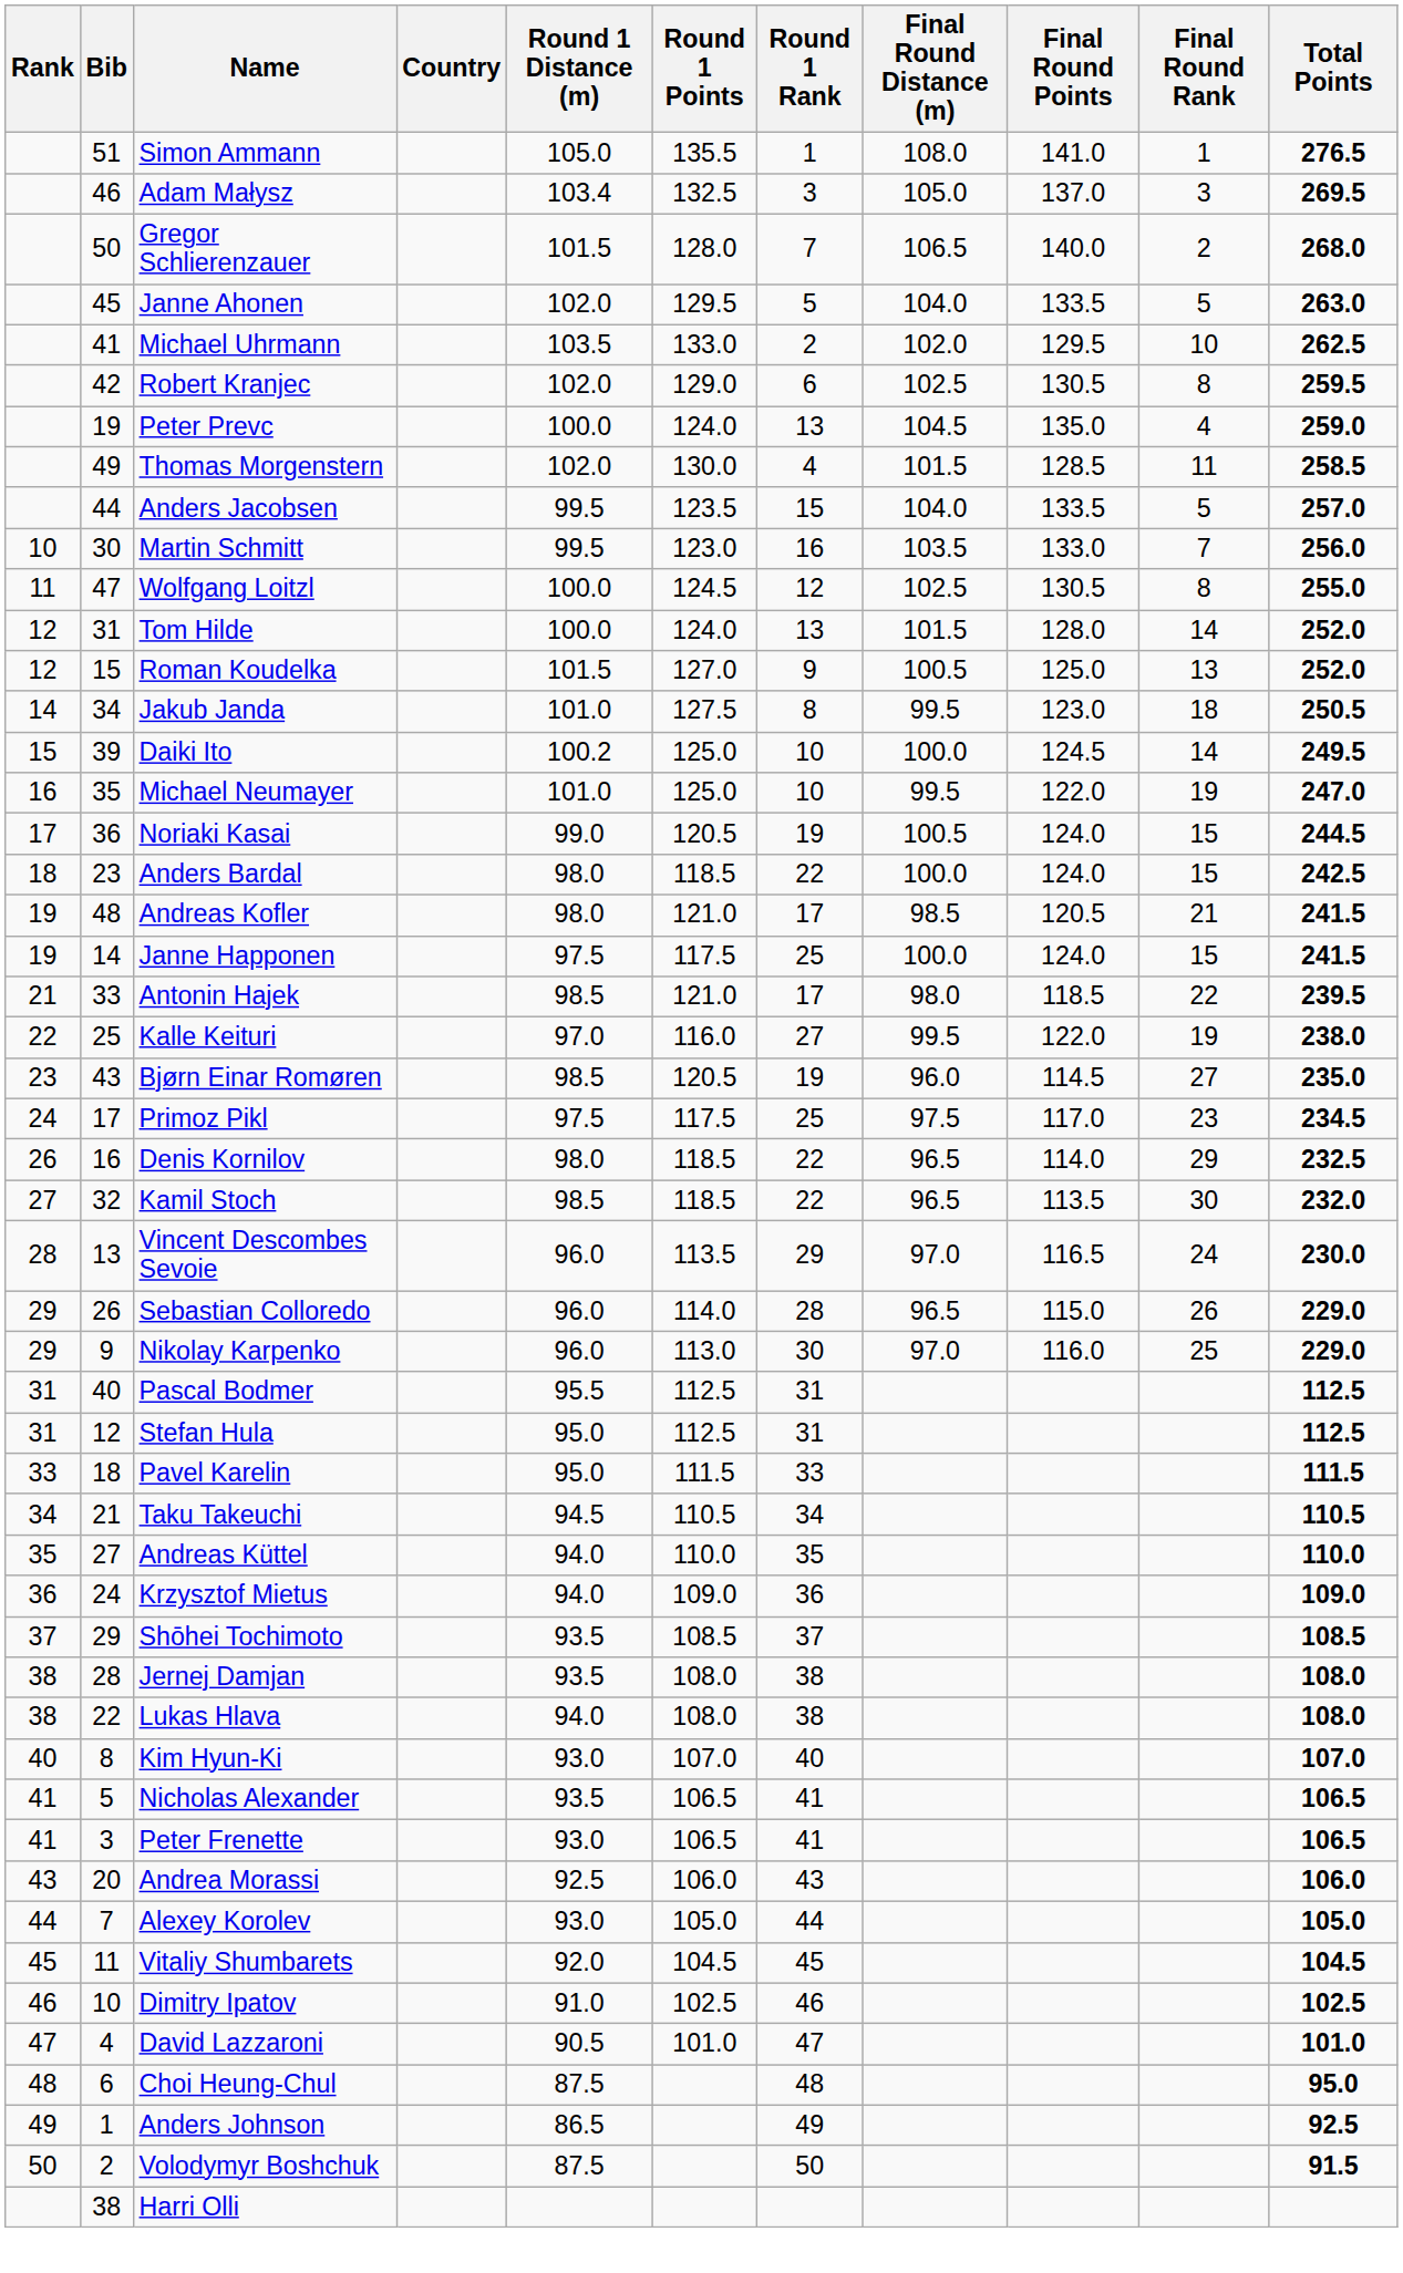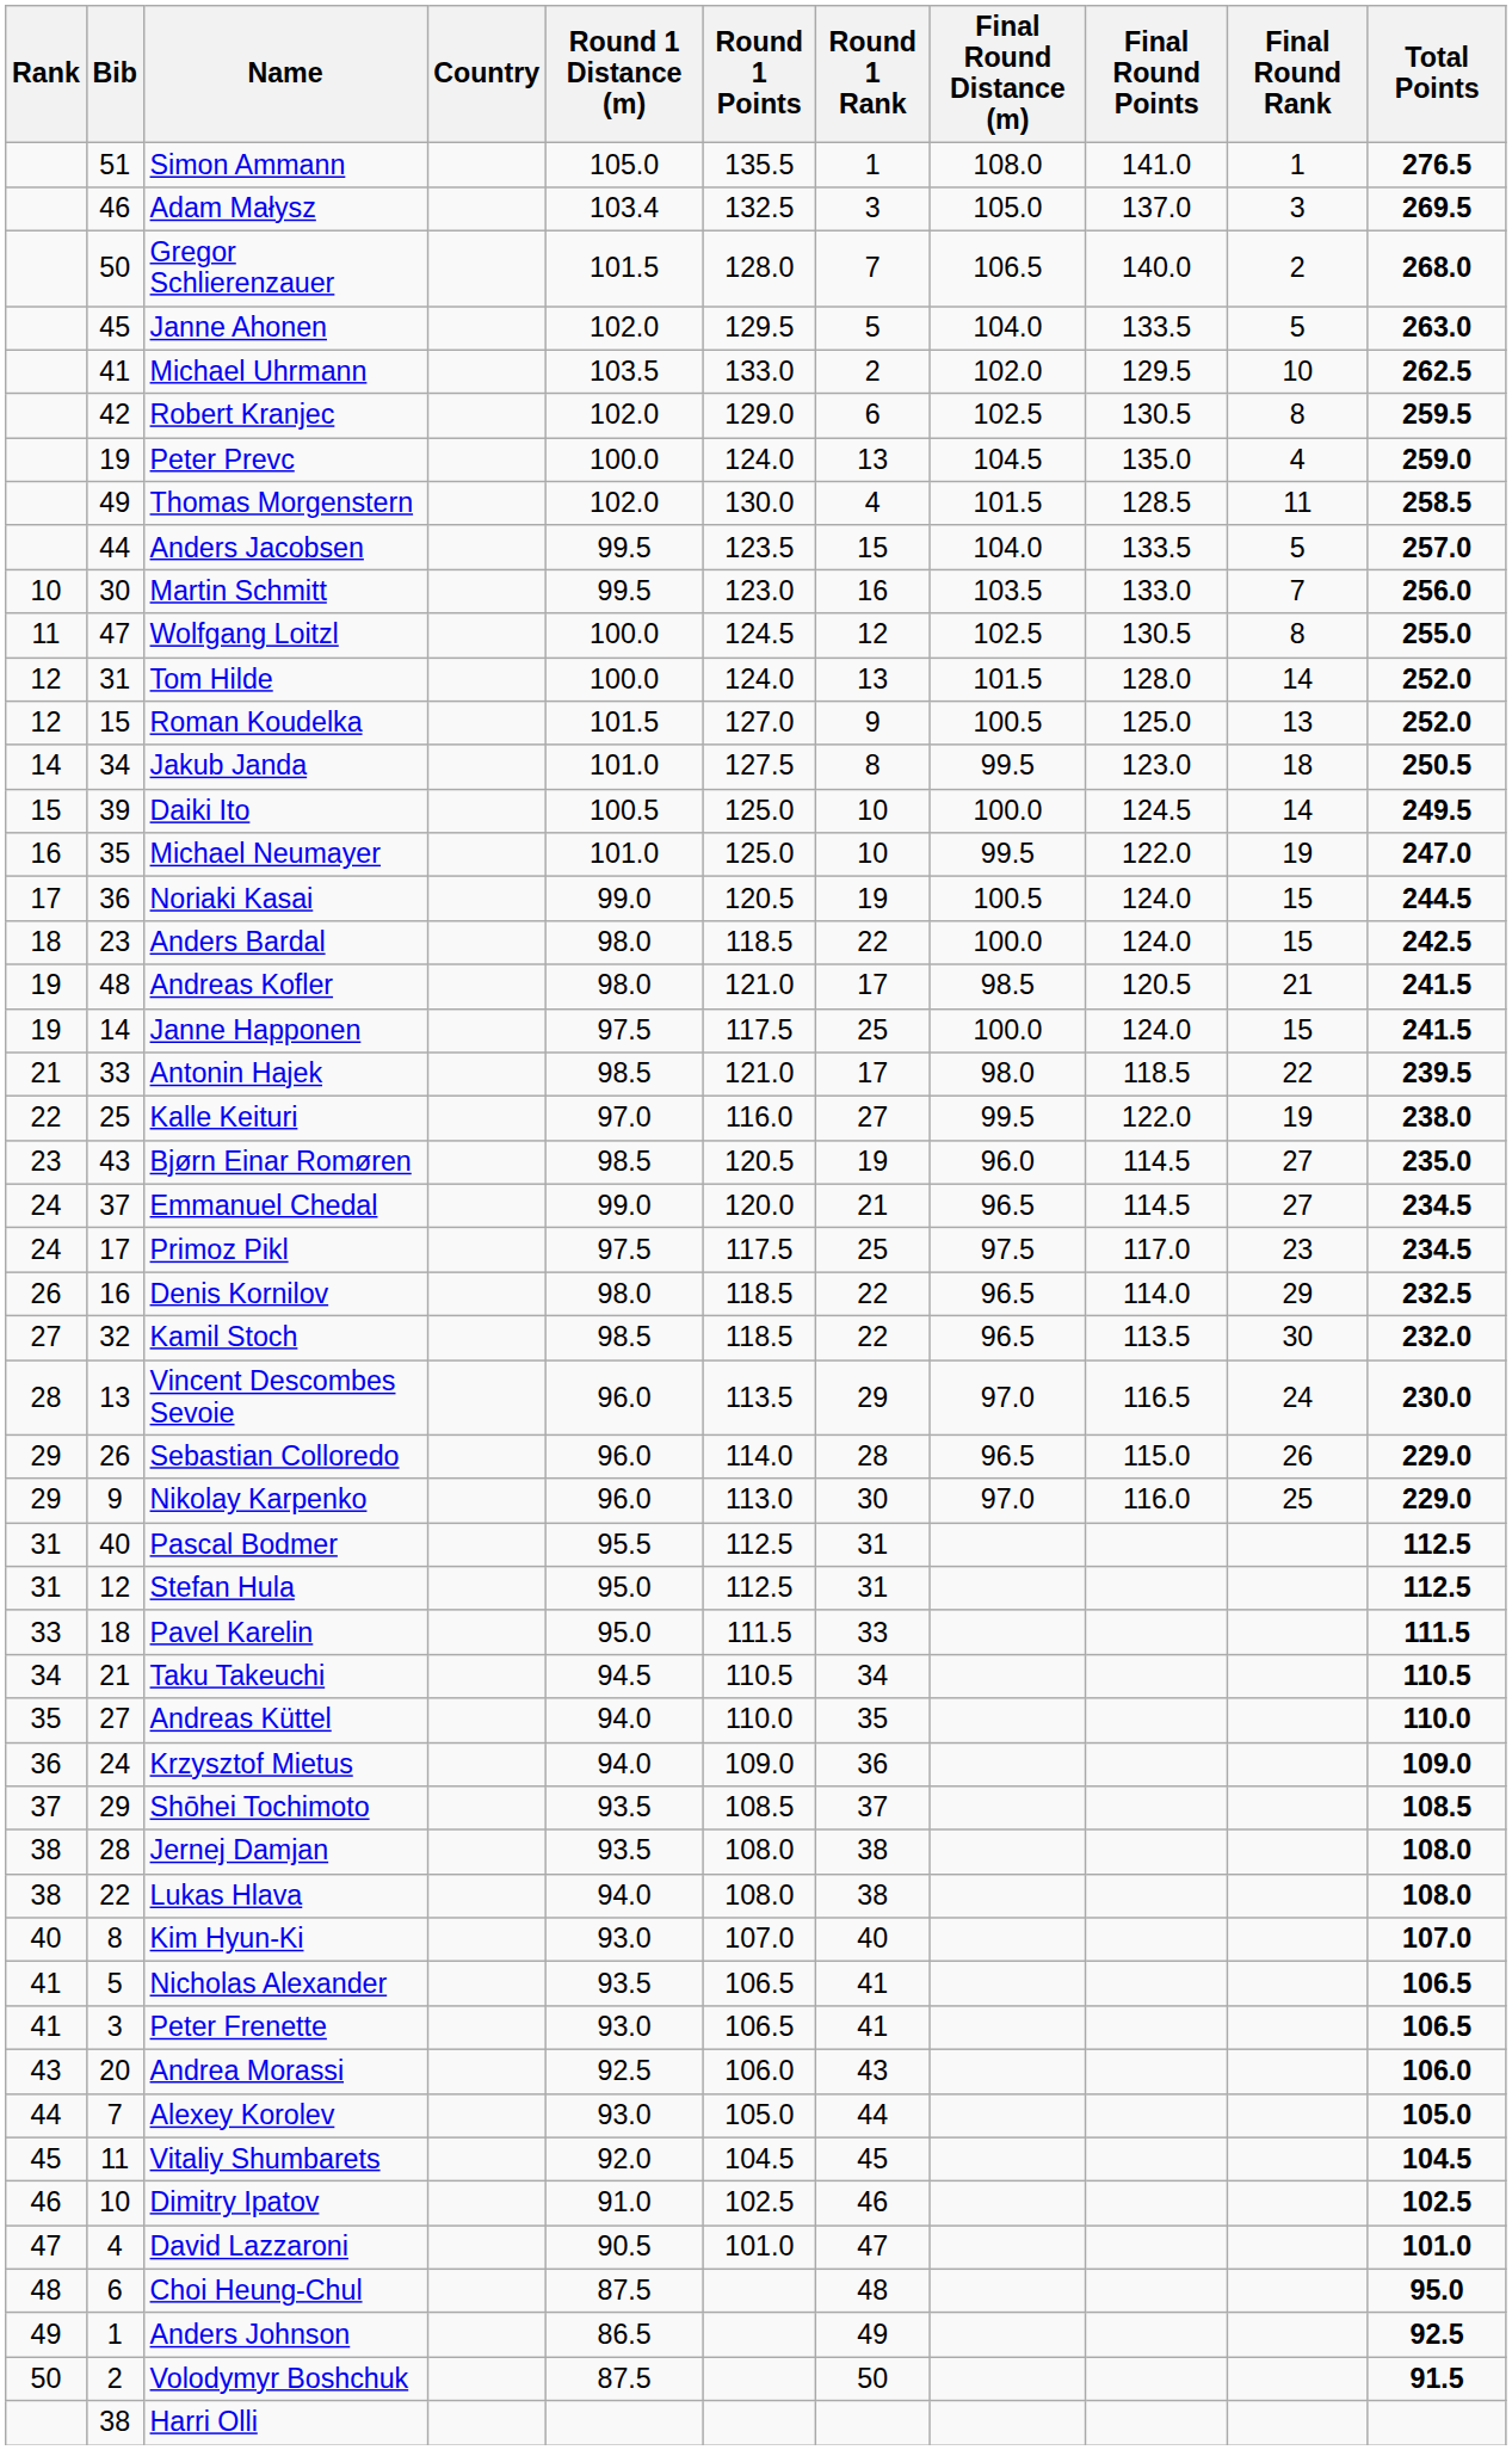Daiki Ito | Round 1 Distance (m): 100.2 -> 100.5
+ row: 24 | 37 | Emmanuel Chedal | 99.0 | 120.0 | 21 | 96.5 | 114.5 | 27 | 234.5
